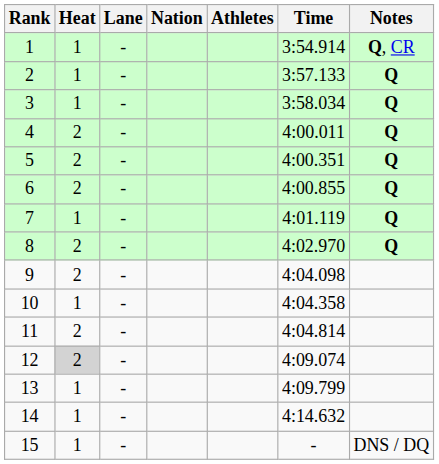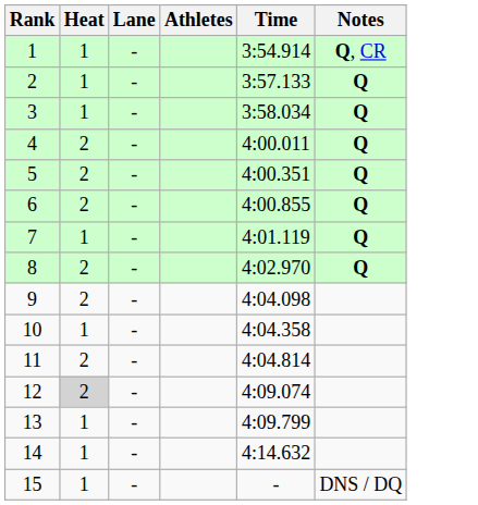- column: Nation
